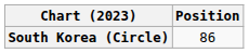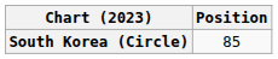South Korea (Circle) | Position: 86 -> 85
